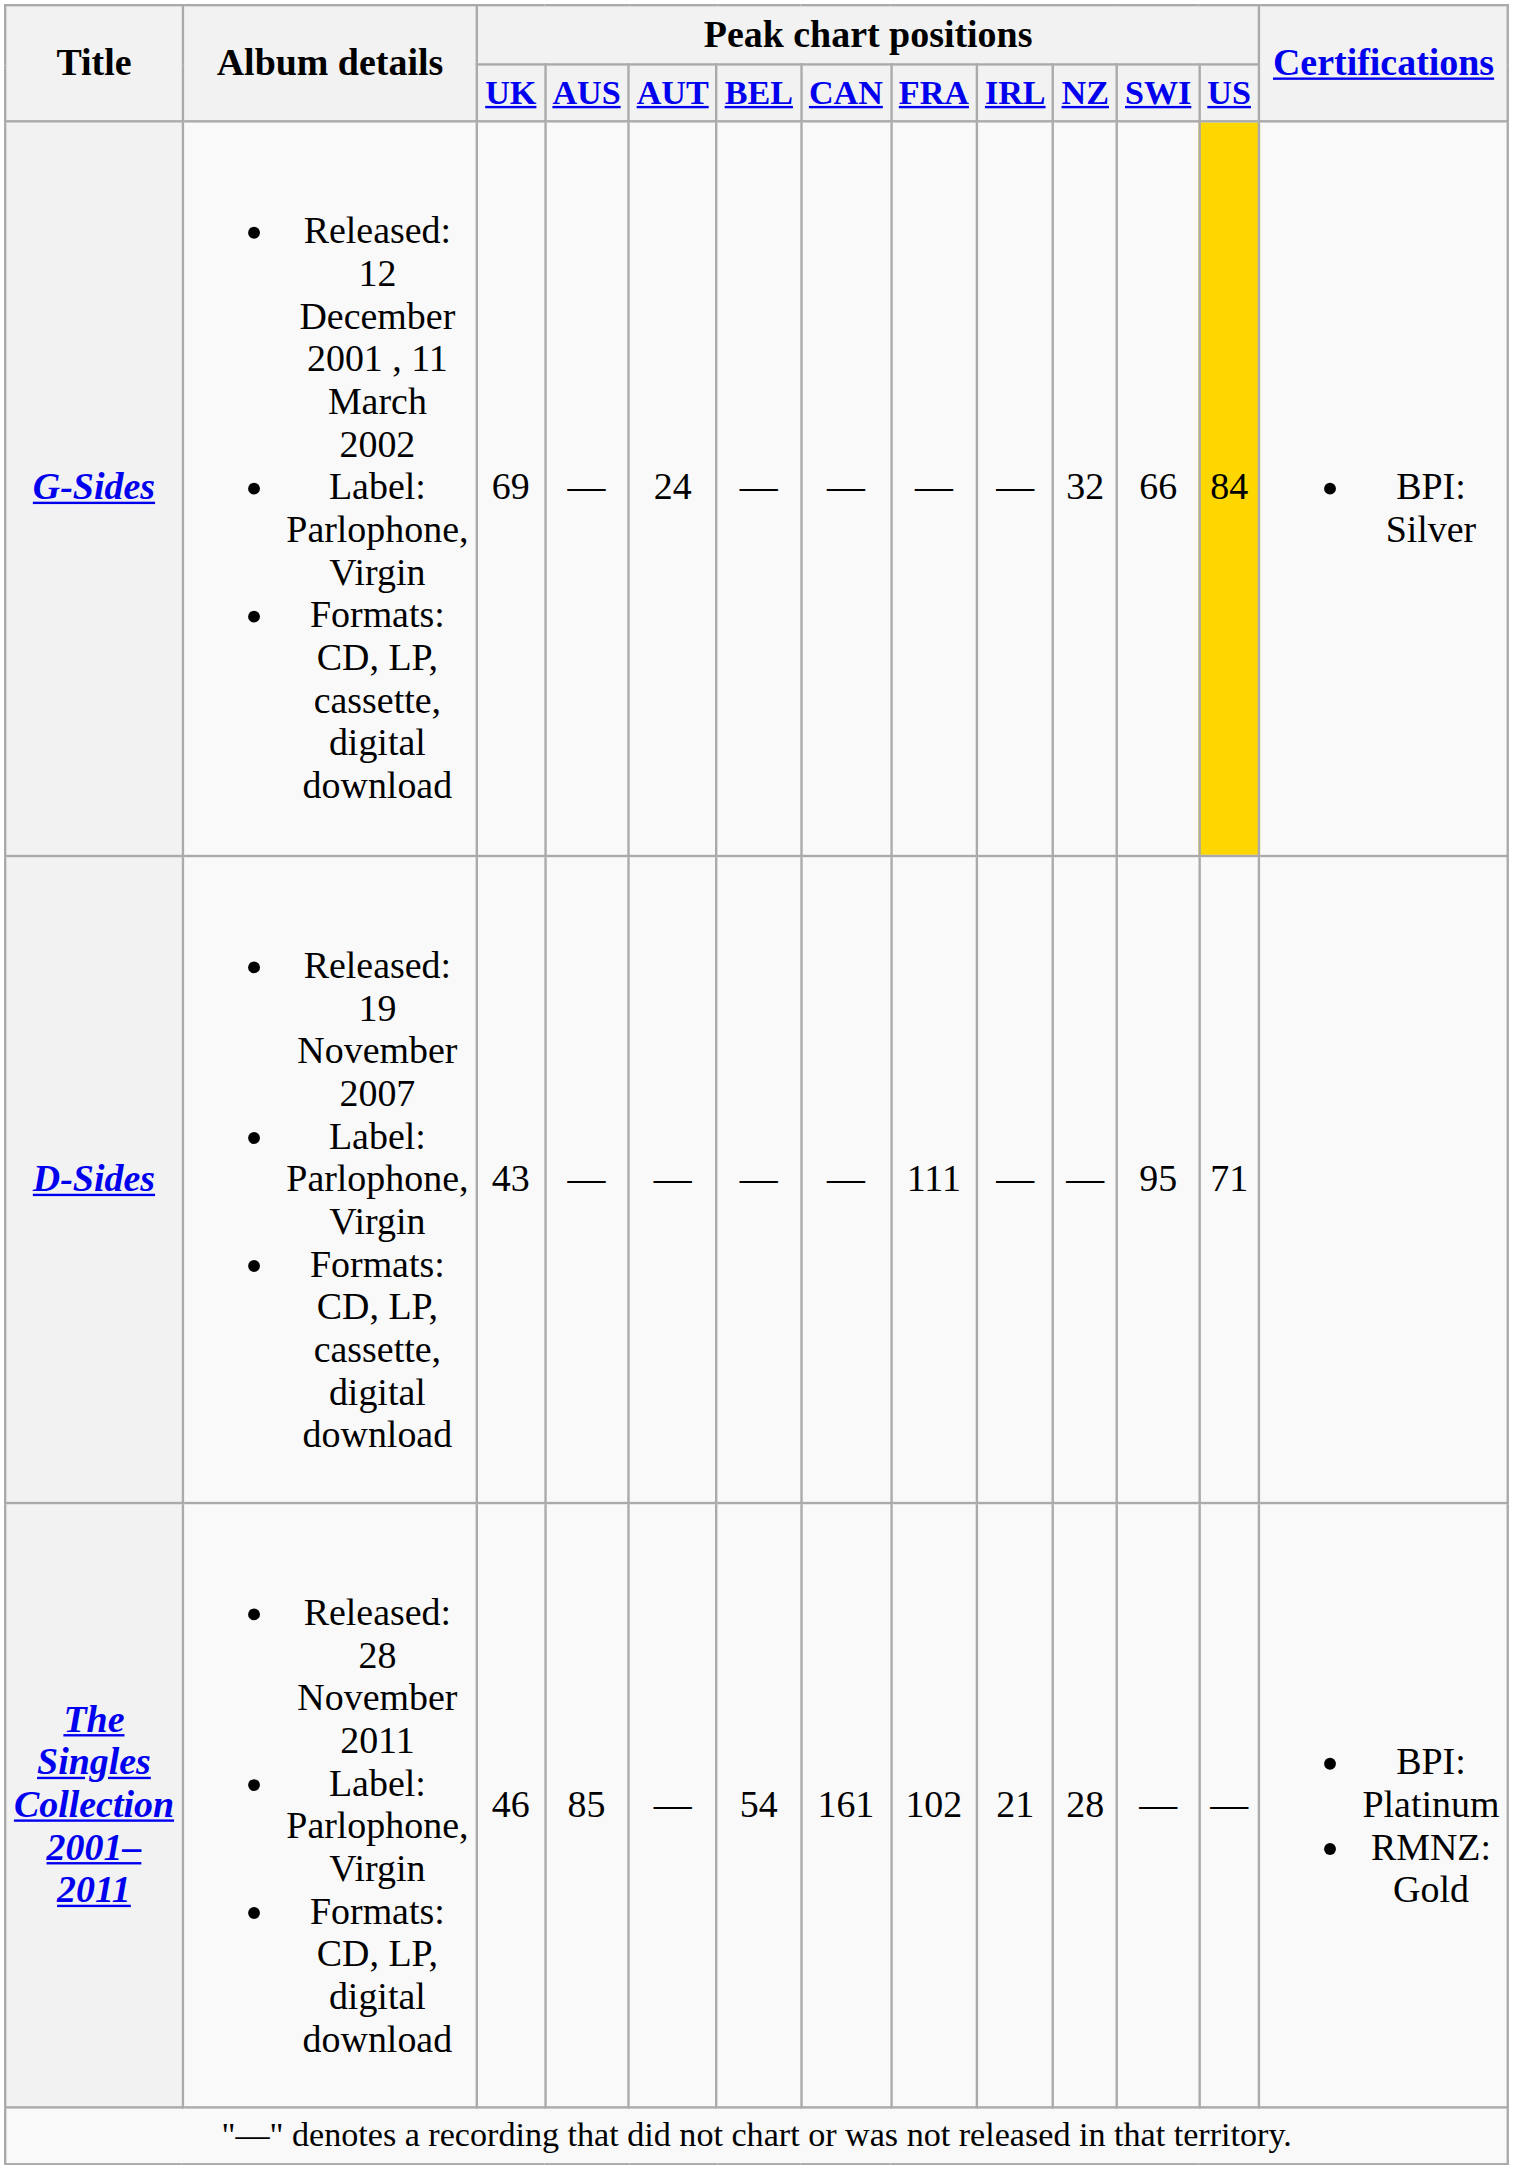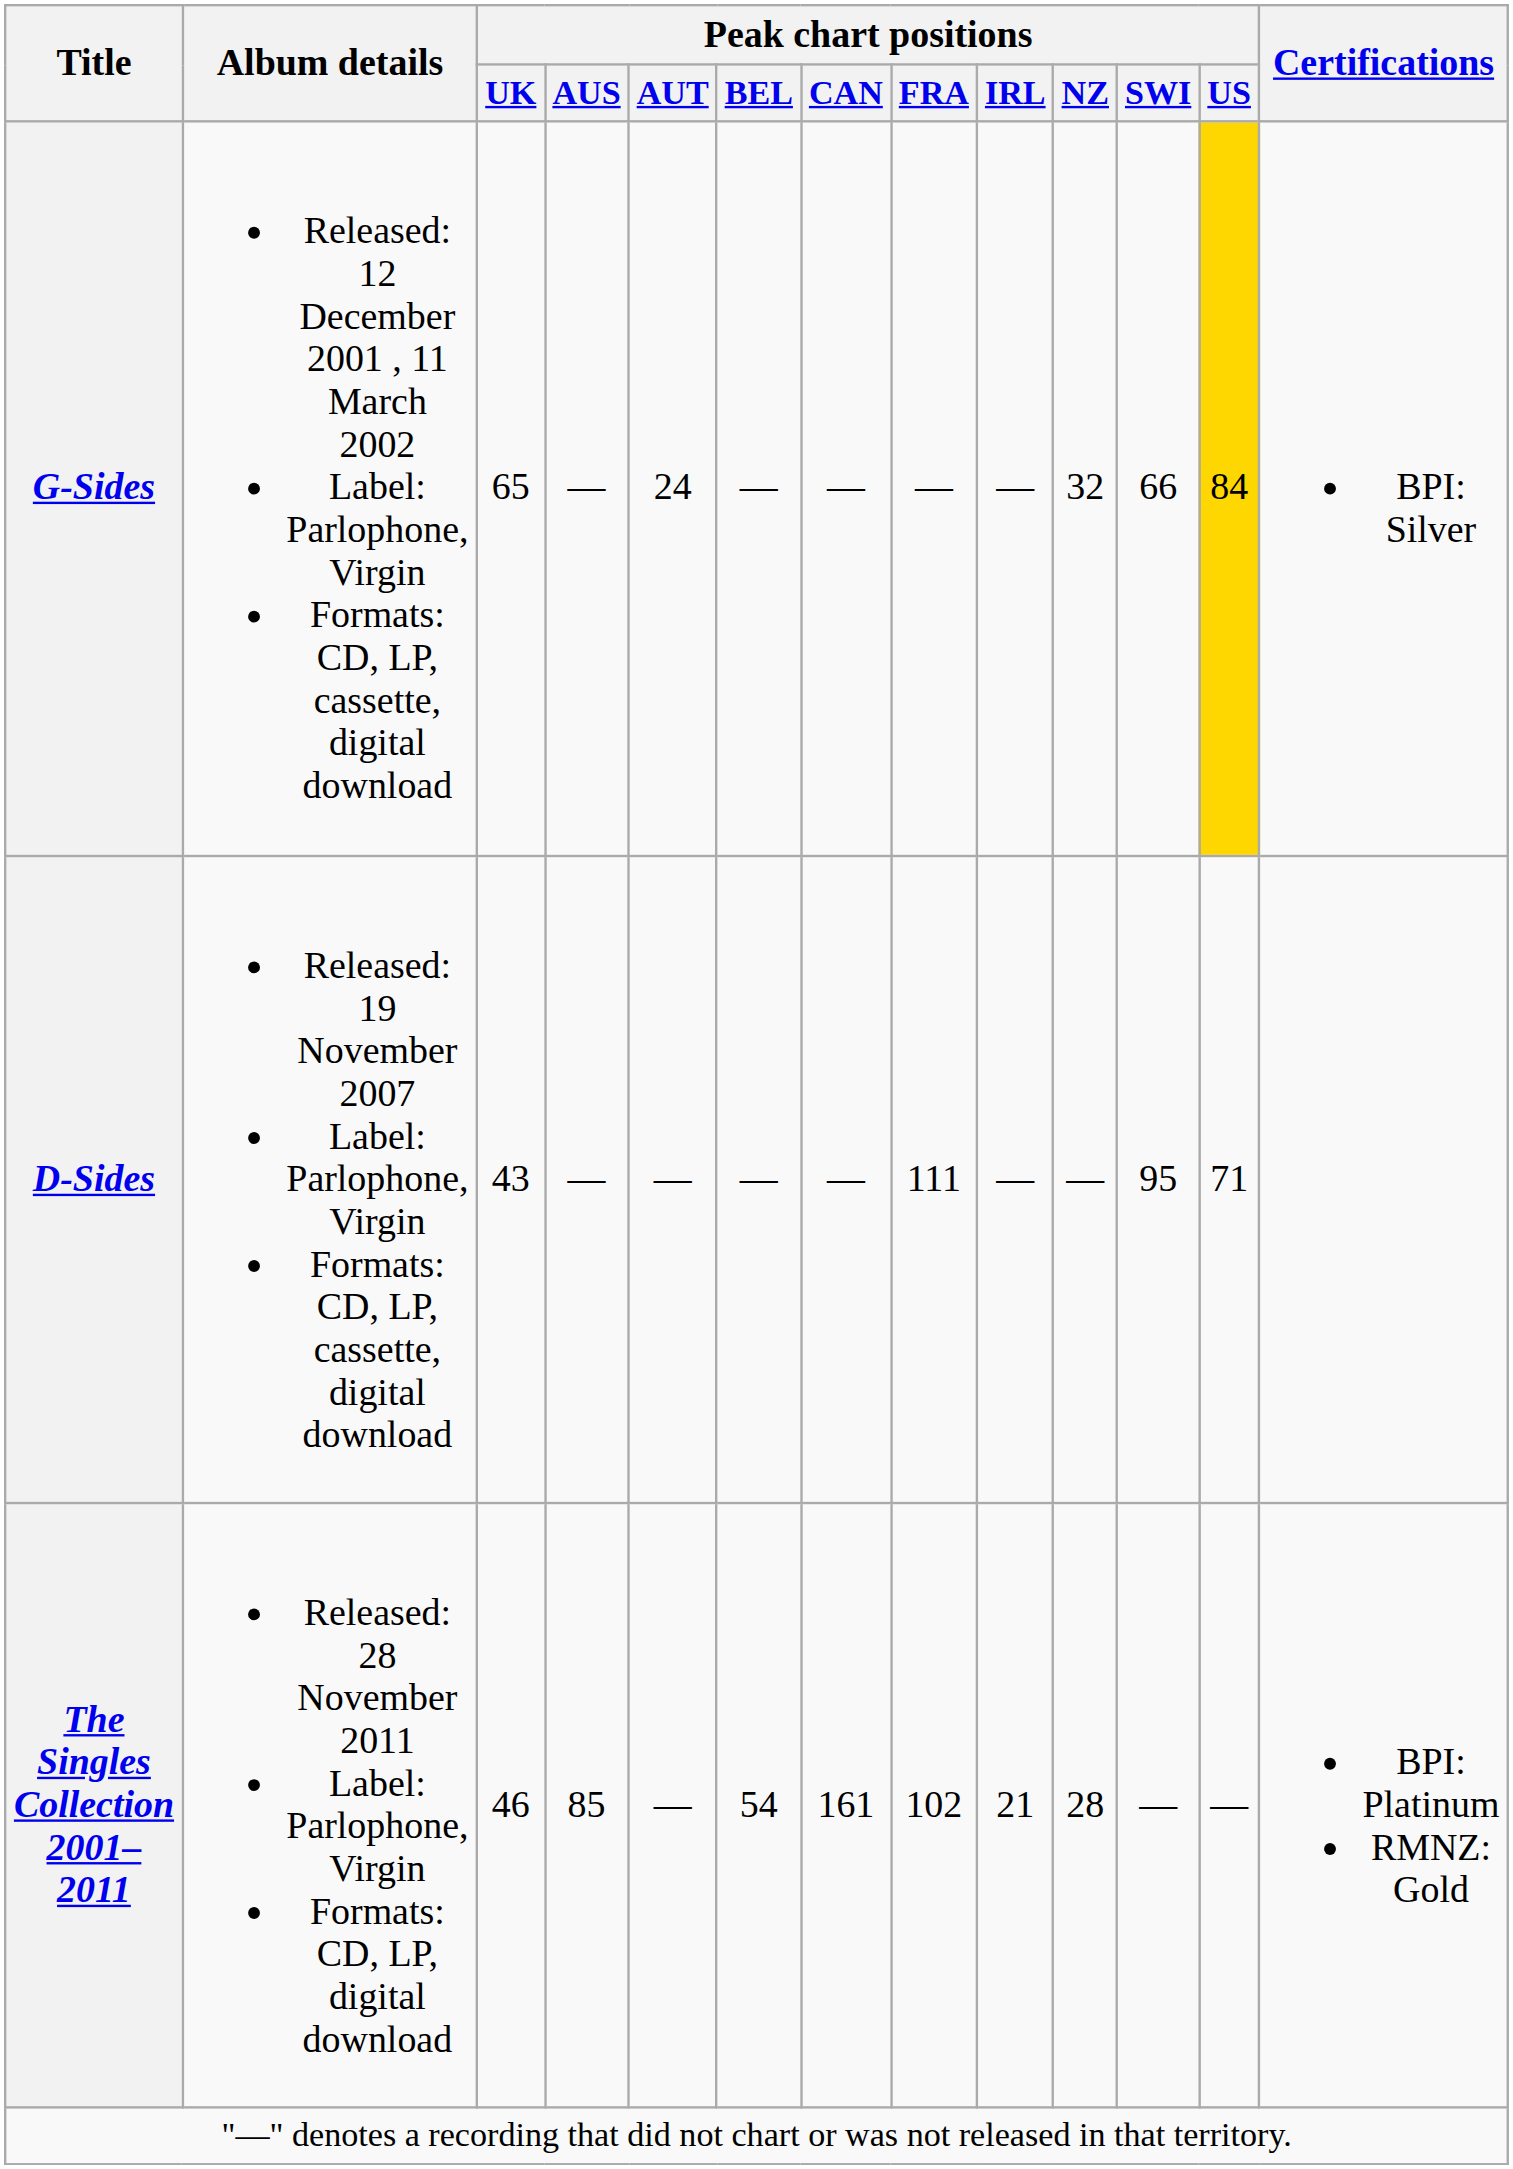G-Sides | Peak chart positions / UK: 69 -> 65
